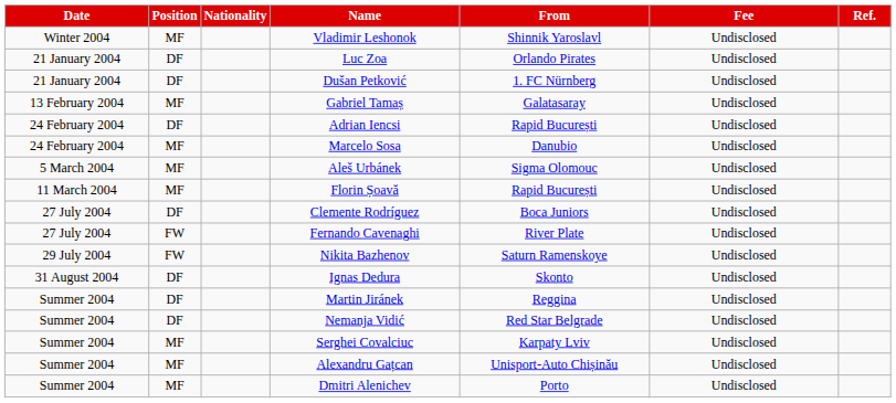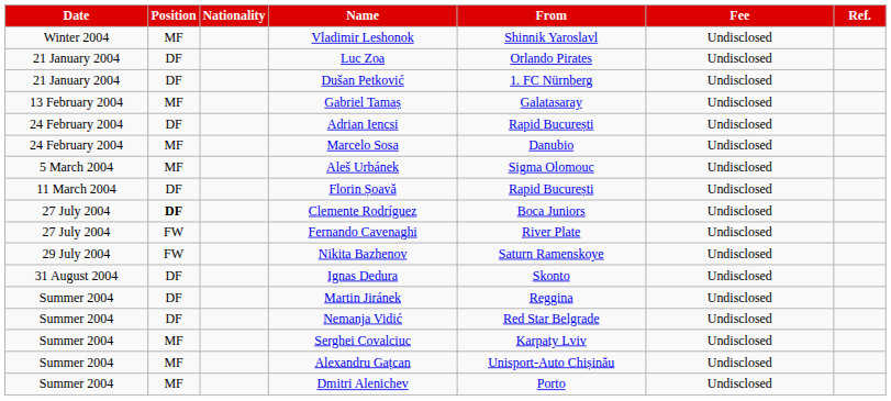Florin Șoavă | Position: MF -> DF
Clemente Rodríguez | Position: normal -> bold
